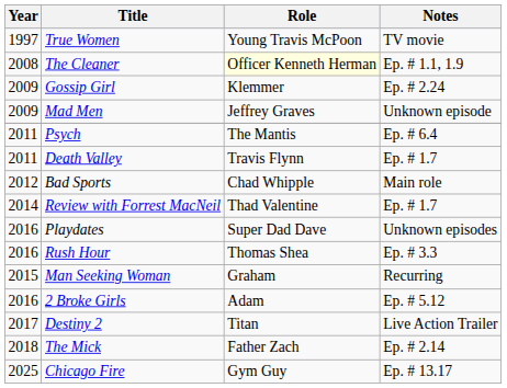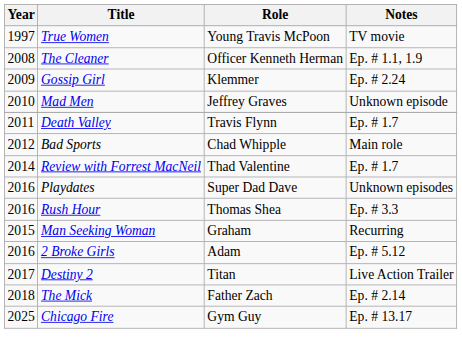The Cleaner | Role: lightyellow background -> no background
Mad Men | Year: 2009 -> 2010
- row: 2011 | Psych | The Mantis | Ep. # 6.4
